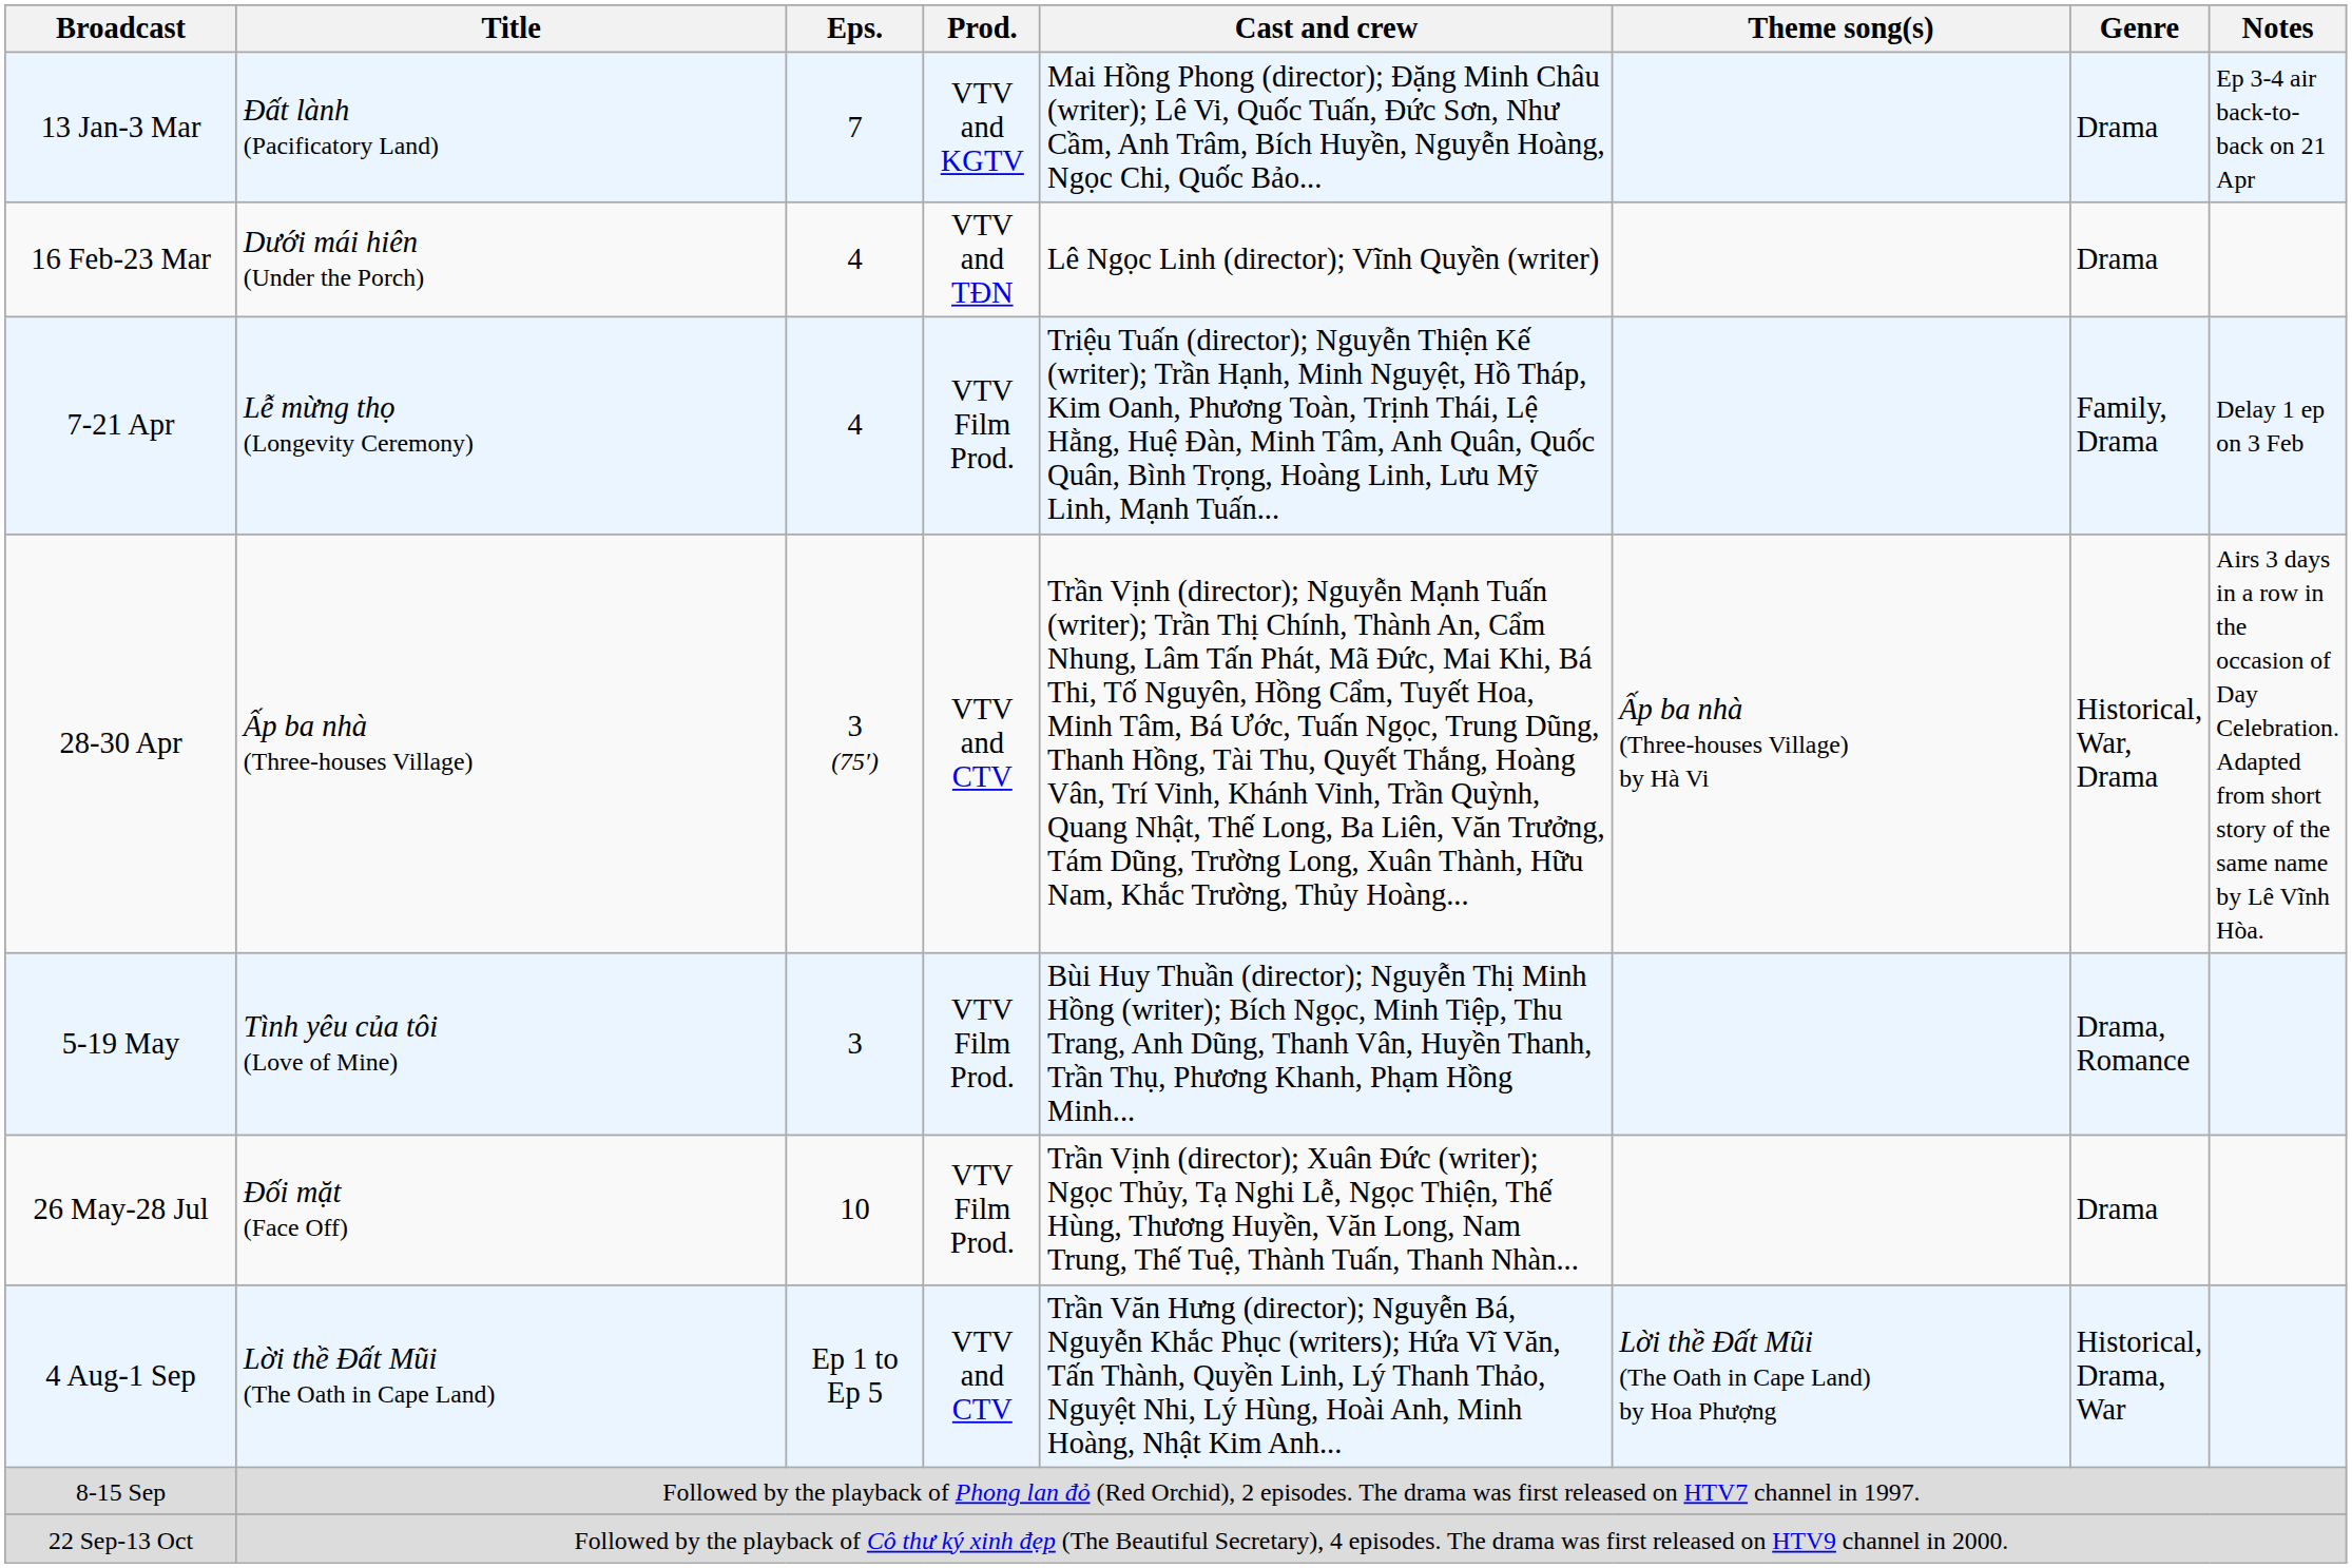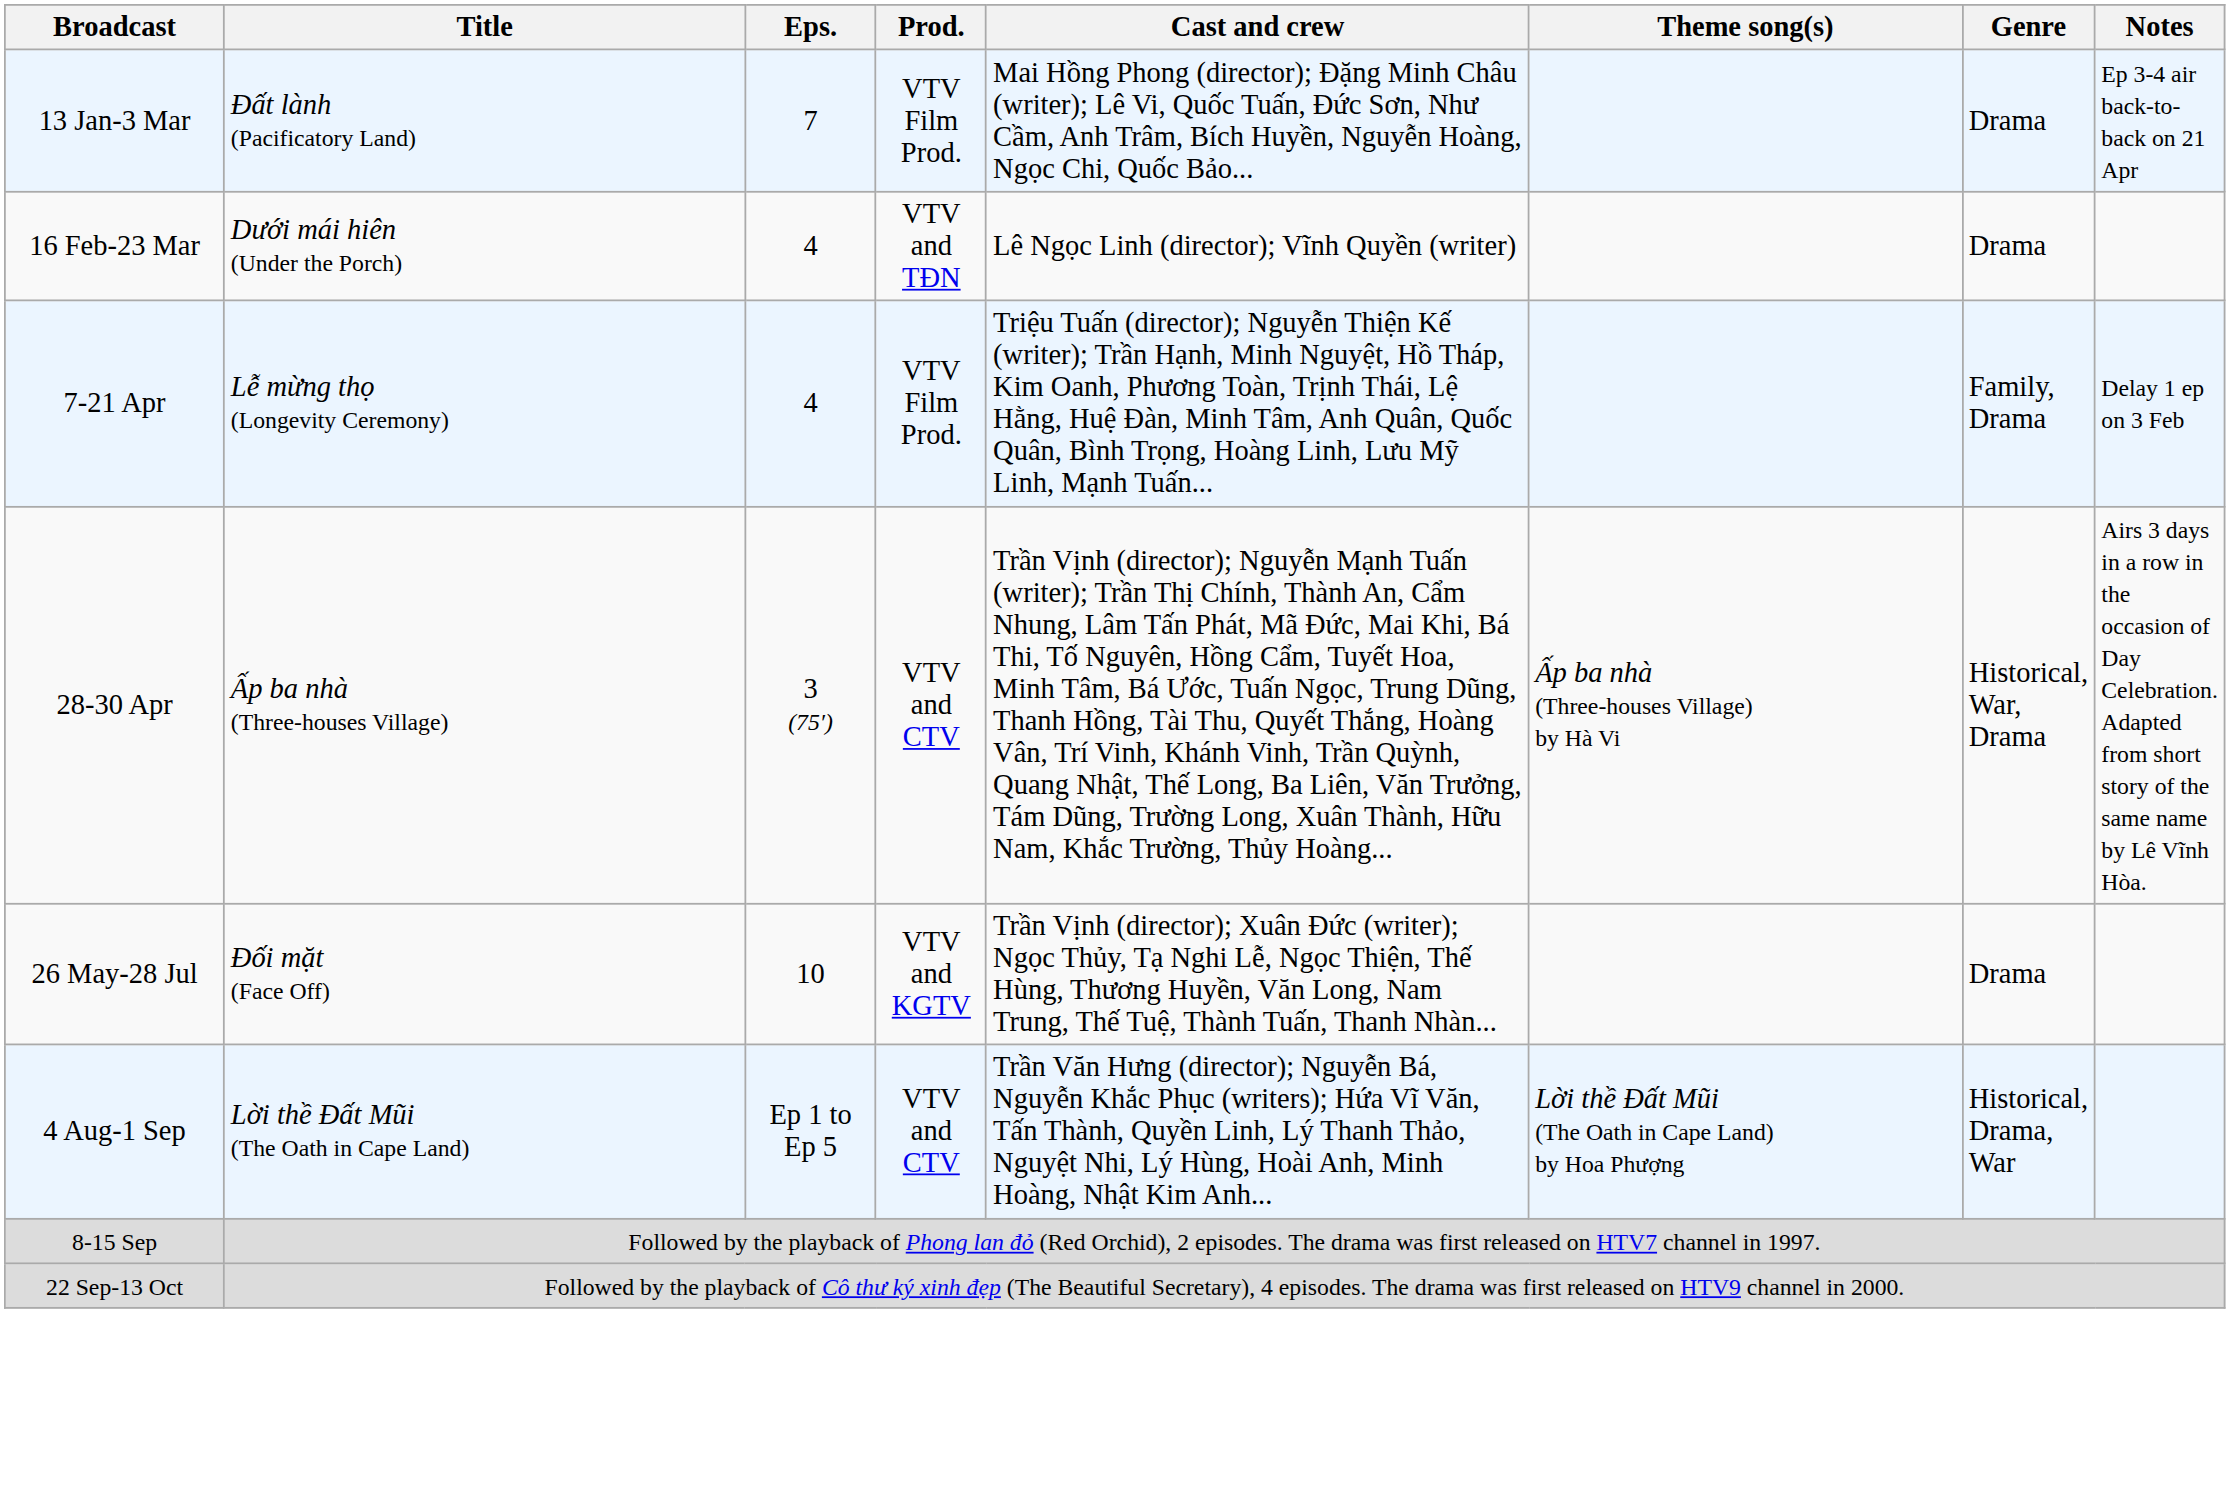13 Jan-3 Mar | Prod.: VTV and KGTV -> VTV Film Prod.
- row: 5-19 May | Tình yêu của tôi (Love of Mine) | 3 | VTV Film Prod. | Bùi Huy Thuần (director); Nguyễn Thị Minh Hồng (writer); Bích Ngọc, Minh Tiệp, Thu Trang, Anh Dũng, Thanh Vân, Huyền Thanh, Trần Thụ, Phương Khanh, Phạm Hồng Minh... | Drama, Romance
26 May-28 Jul | Prod.: VTV Film Prod. -> VTV and KGTV
